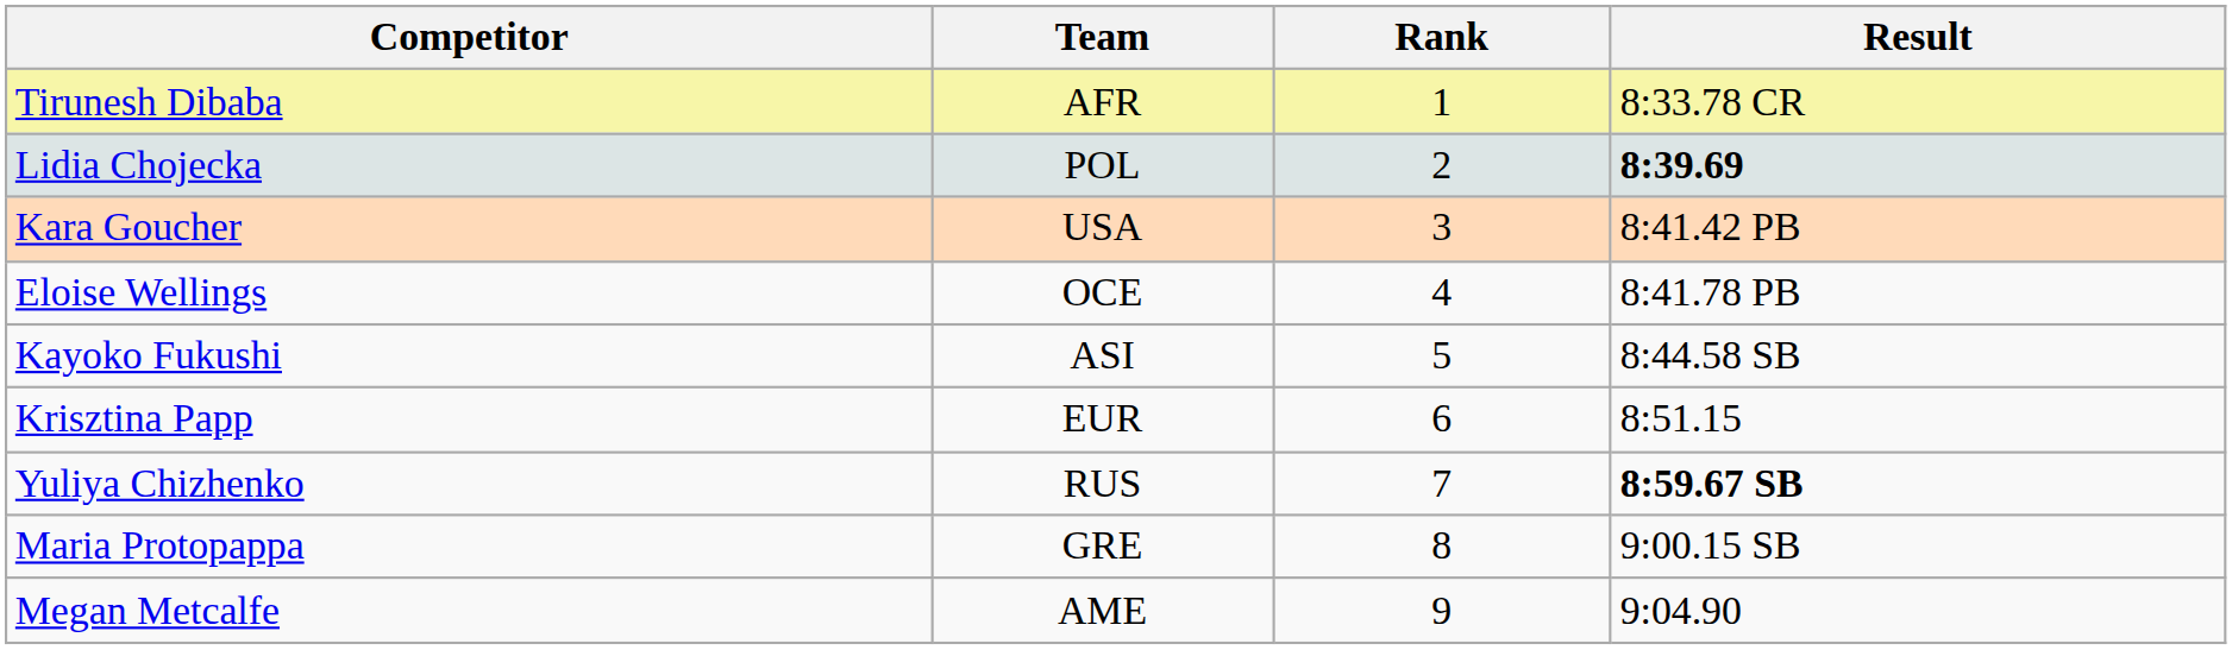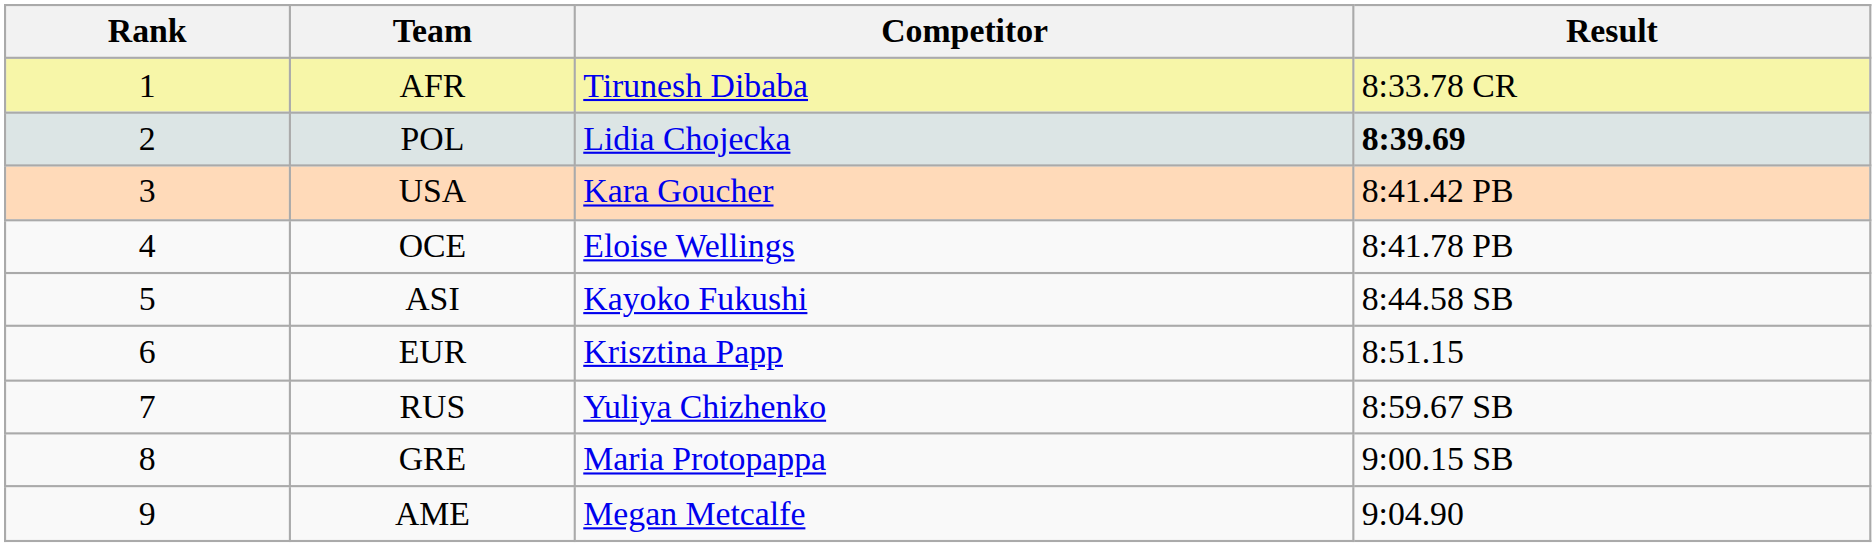columns swapped: Rank <-> Competitor
RUS | Result: bold -> normal
